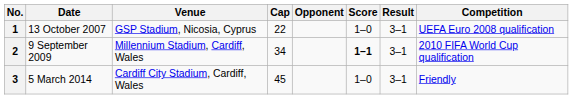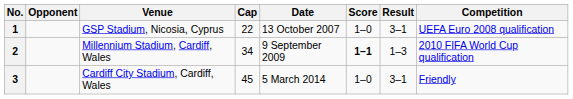columns swapped: Date <-> Opponent
2 | Result: 3–1 -> 1–3
